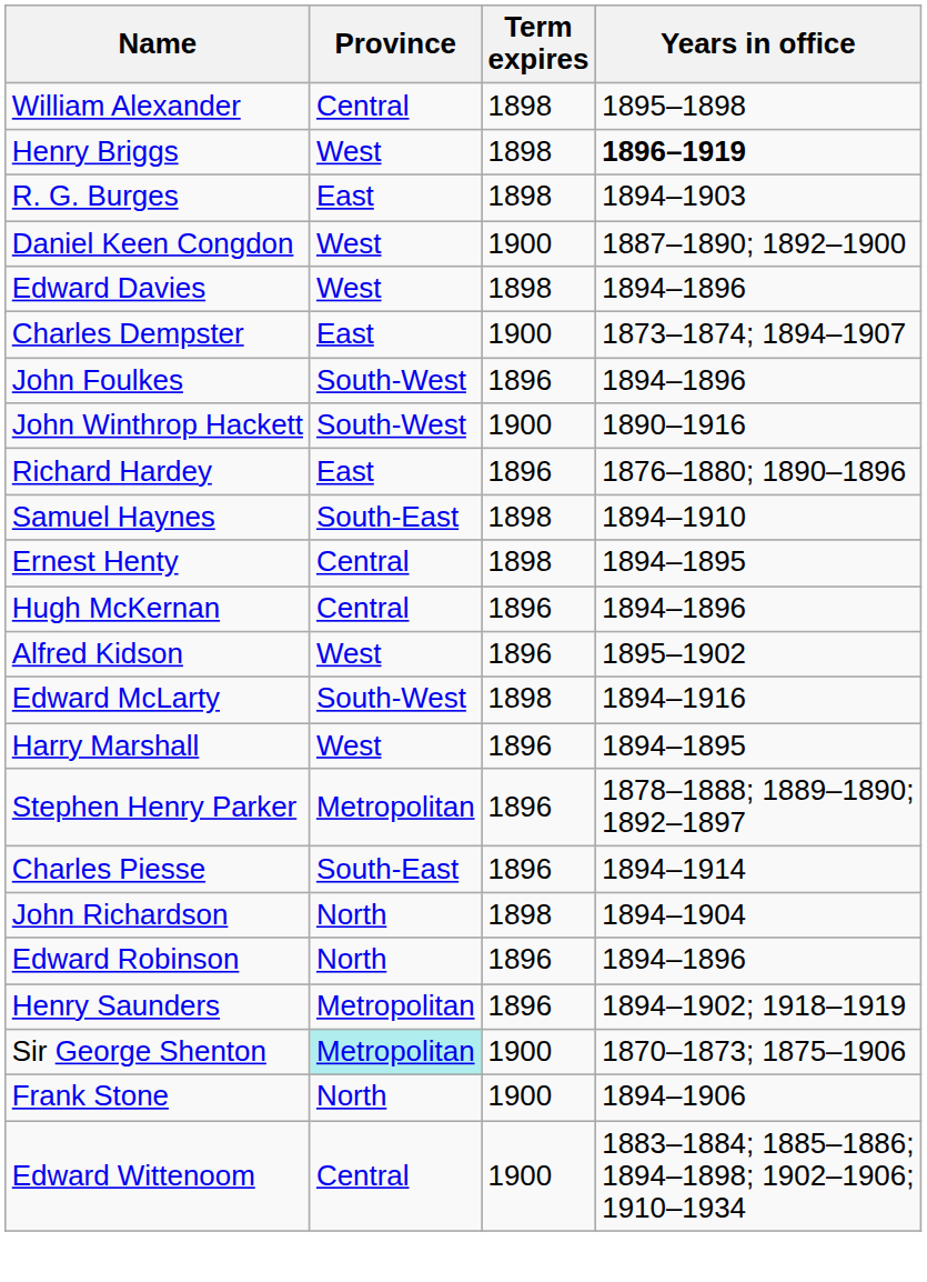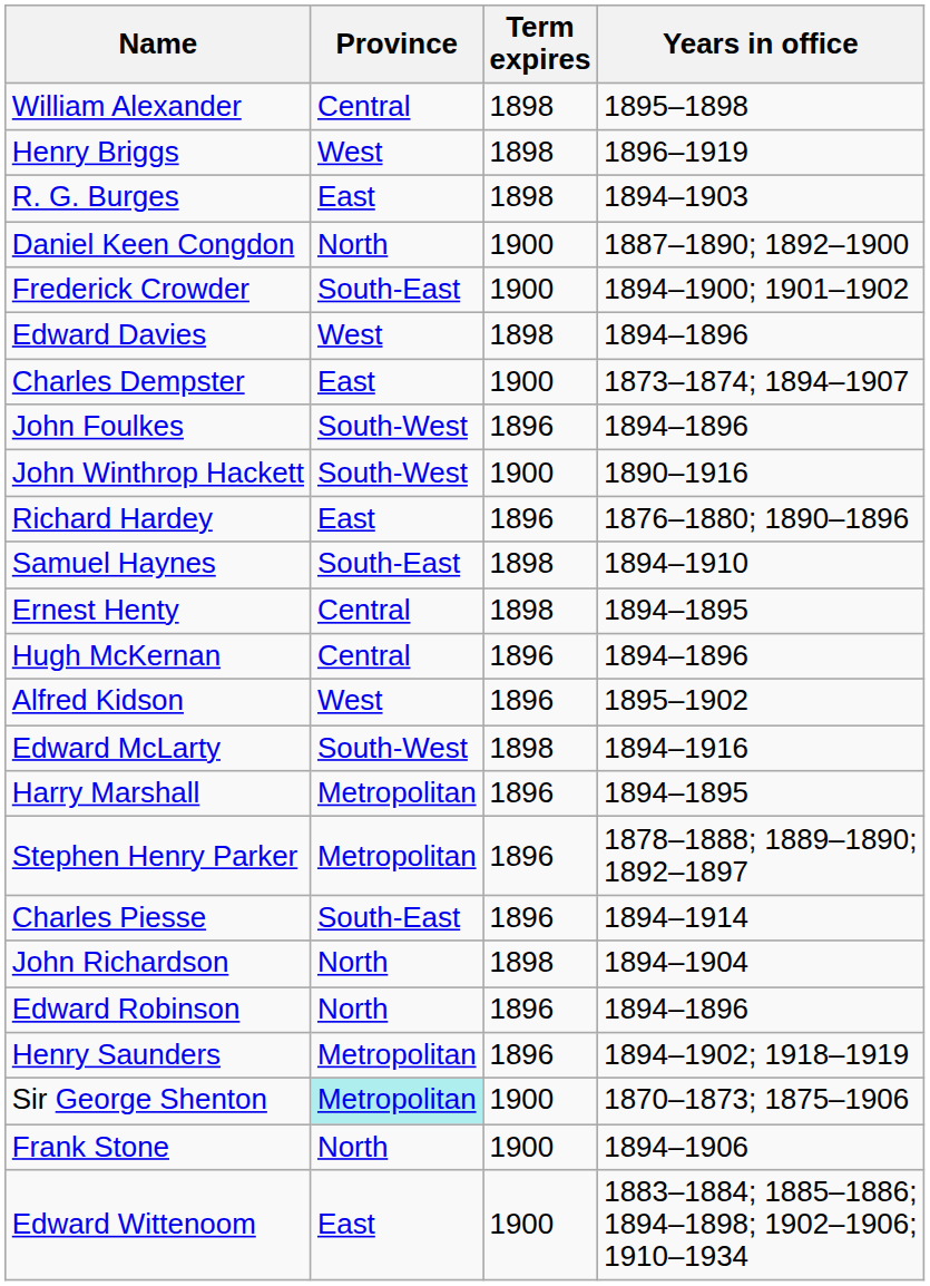Henry Briggs | Years in office: bold -> normal
Daniel Keen Congdon | Province: West -> North
+ row: Frederick Crowder | South-East | 1900 | 1894–1900; 1901–1902
Harry Marshall | Province: West -> Metropolitan
Edward Wittenoom | Province: Central -> East
